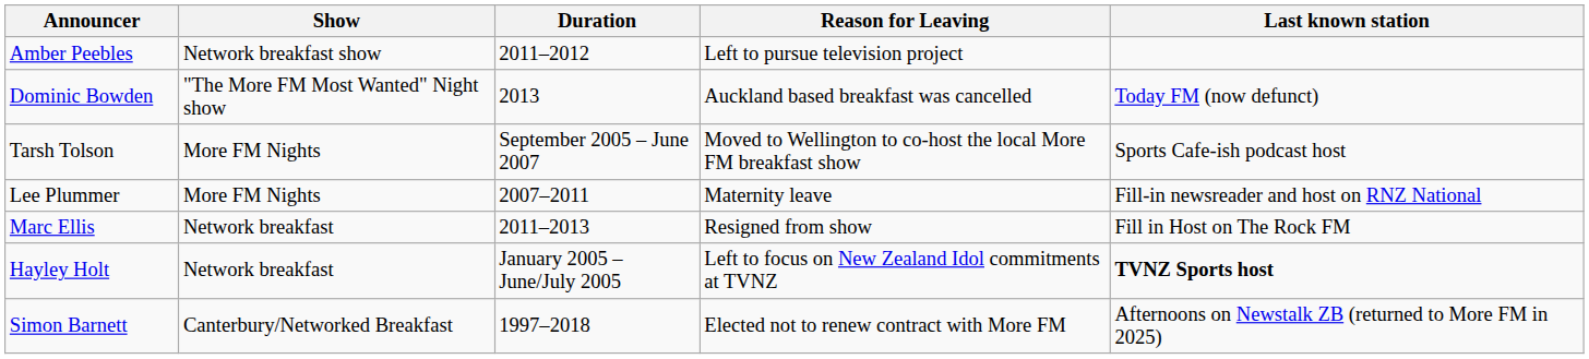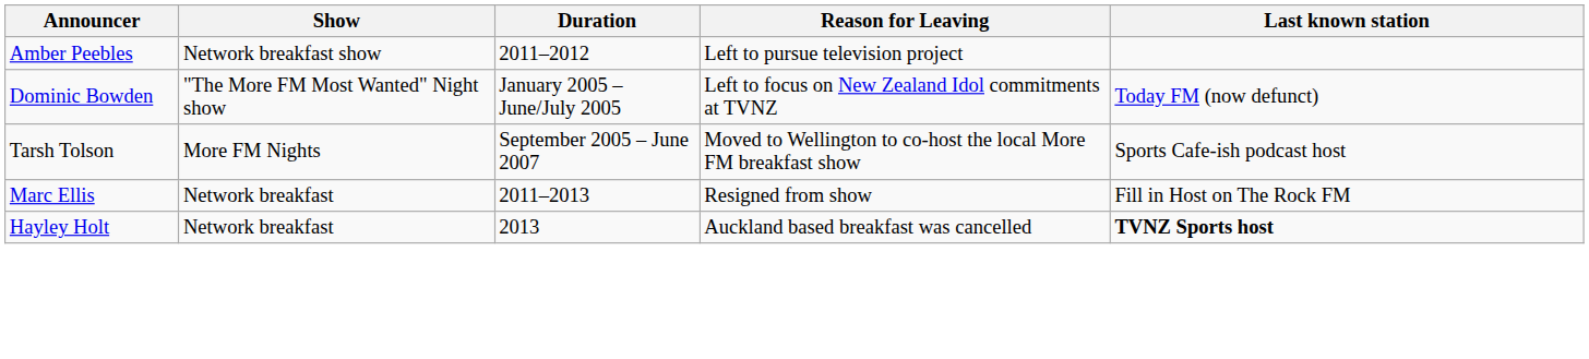Dominic Bowden | Duration: 2013 -> January 2005 – June/July 2005
Dominic Bowden | Reason for Leaving: Auckland based breakfast was cancelled -> Left to focus on New Zealand Idol commitments at TVNZ
- row: Lee Plummer | More FM Nights | 2007–2011 | Maternity leave | Fill-in newsreader and host on RNZ National
Hayley Holt | Duration: January 2005 – June/July 2005 -> 2013
Hayley Holt | Reason for Leaving: Left to focus on New Zealand Idol commitments at TVNZ -> Auckland based breakfast was cancelled
- row: Simon Barnett | Canterbury/Networked Breakfast | 1997–2018 | Elected not to renew contract with More FM | Afternoons on Newstalk ZB (returned to More FM in 2025)
